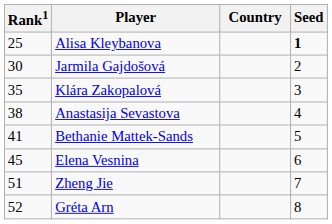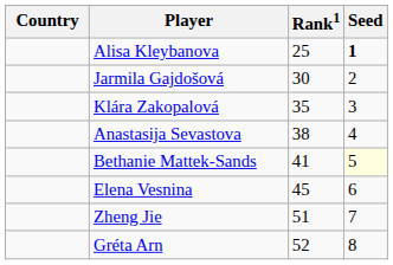columns swapped: Country <-> Rank1
Bethanie Mattek-Sands | Seed: no background -> lightyellow background
